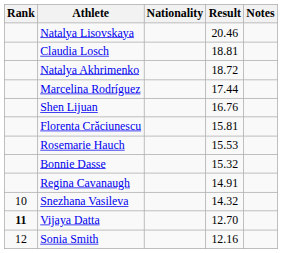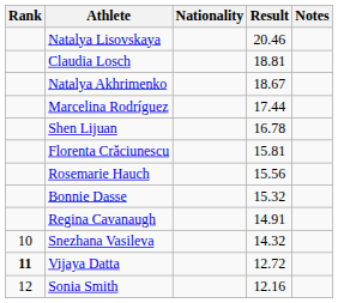Natalya Akhrimenko | Result: 18.72 -> 18.67
Shen Lijuan | Result: 16.76 -> 16.78
Rosemarie Hauch | Result: 15.53 -> 15.56
Vijaya Datta | Result: 12.70 -> 12.72
